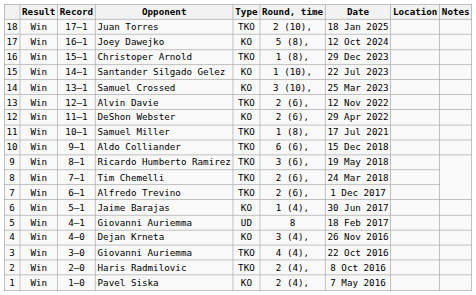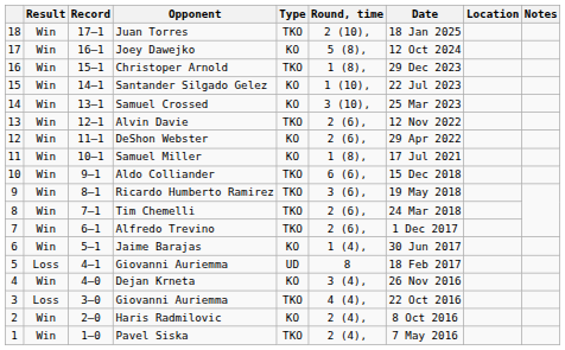Samuel Miller | Type: TKO -> KO
5 / Giovanni Auriemma | Result: Win -> Loss
3 / Giovanni Auriemma | Result: Win -> Loss
Haris Radmilovic | Type: TKO -> KO
Pavel Siska | Type: KO -> TKO
